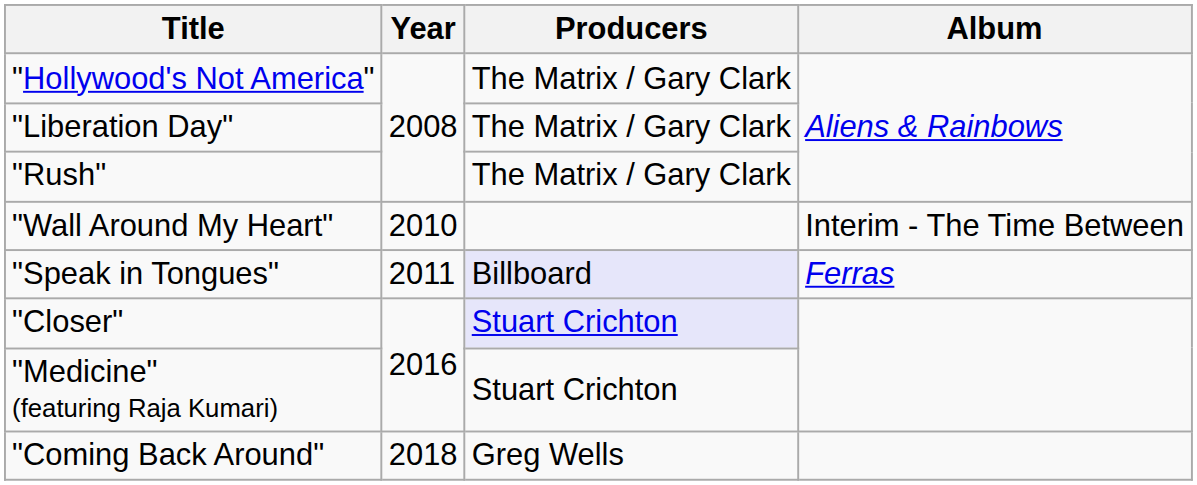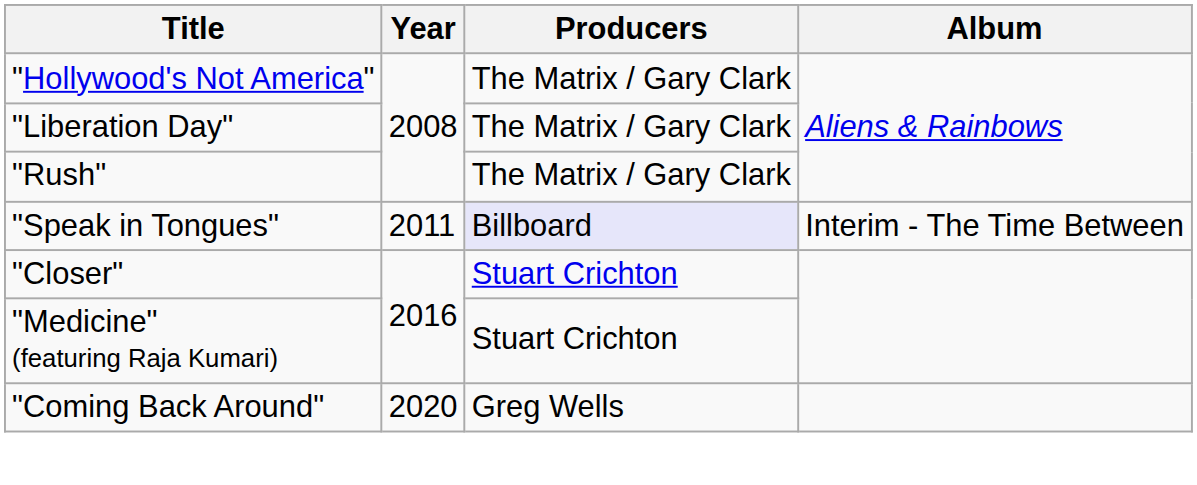- row: "Wall Around My Heart" | 2010 | Interim - The Time Between
"Speak in Tongues" | Album: Ferras -> Interim - The Time Between
"Closer" | Producers: lavender background -> no background
"Coming Back Around" | Year: 2018 -> 2020
